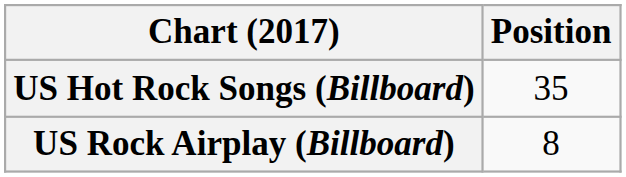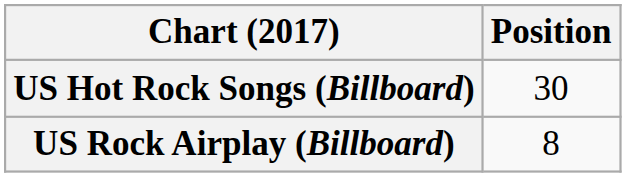US Hot Rock Songs (Billboard) | Position: 35 -> 30
